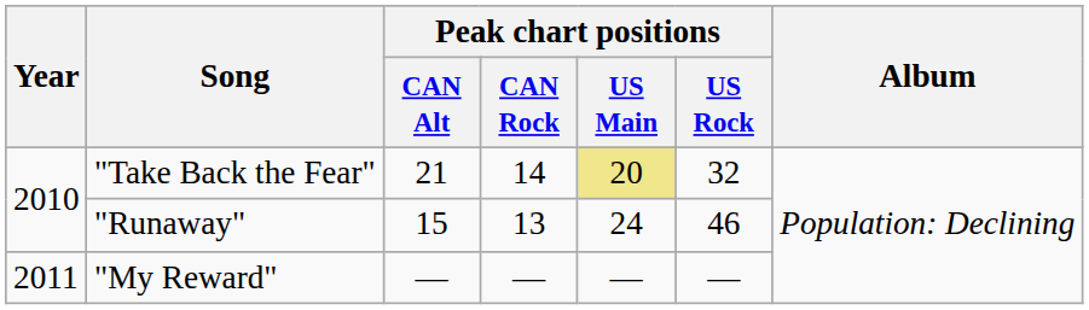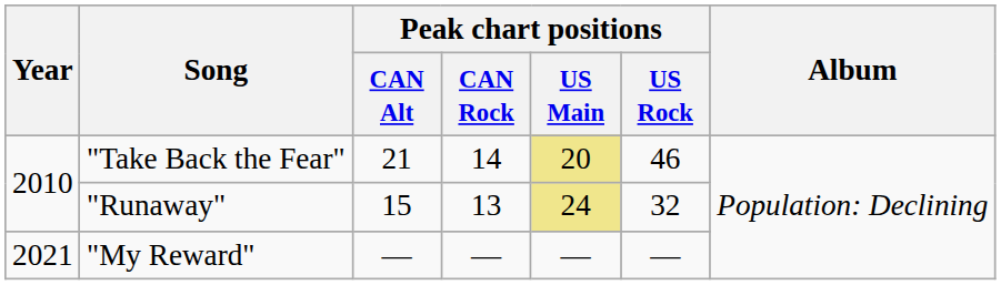"Take Back the Fear" | Peak chart positions / US Rock: 32 -> 46
"Runaway" | Peak chart positions / US Main: no background -> khaki background
"Runaway" | Peak chart positions / US Rock: 46 -> 32
"My Reward" | Year: 2011 -> 2021
